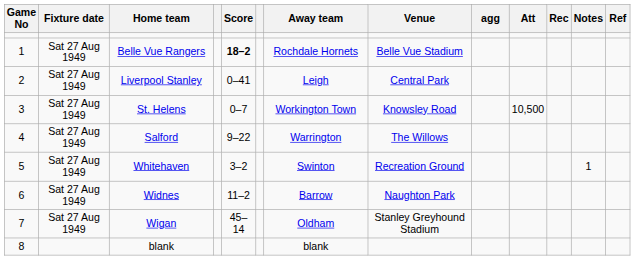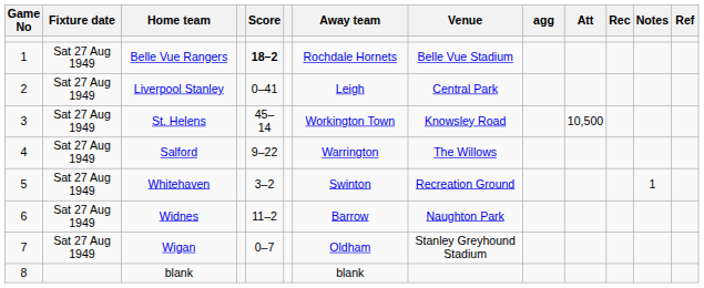St. Helens | Score: 0–7 -> 45–14
Wigan | Score: 45–14 -> 0–7
